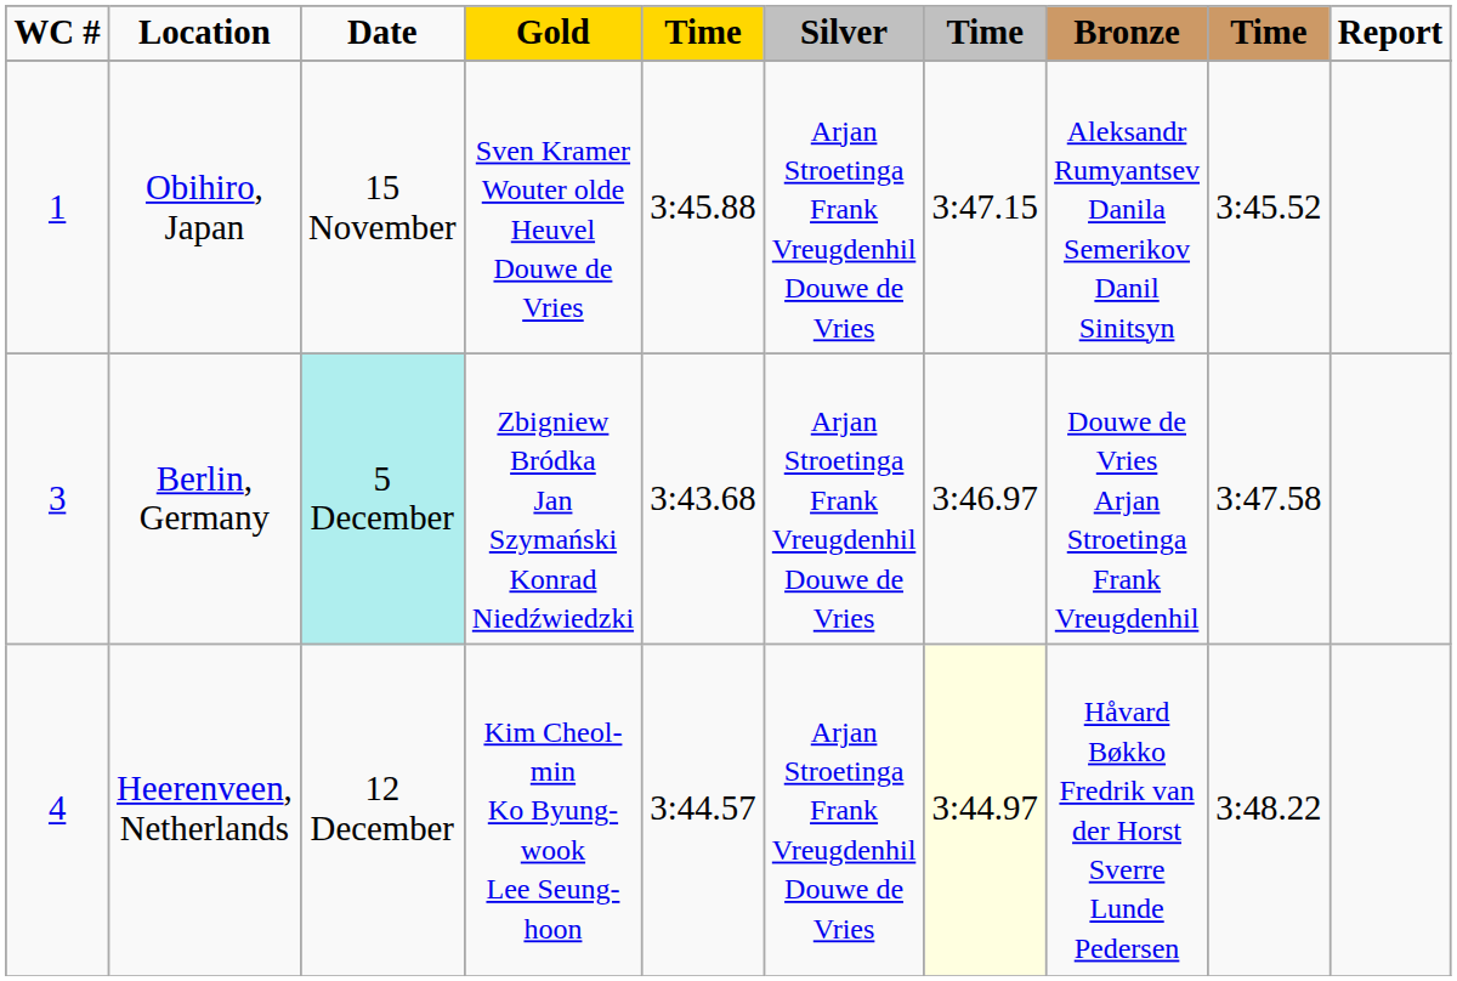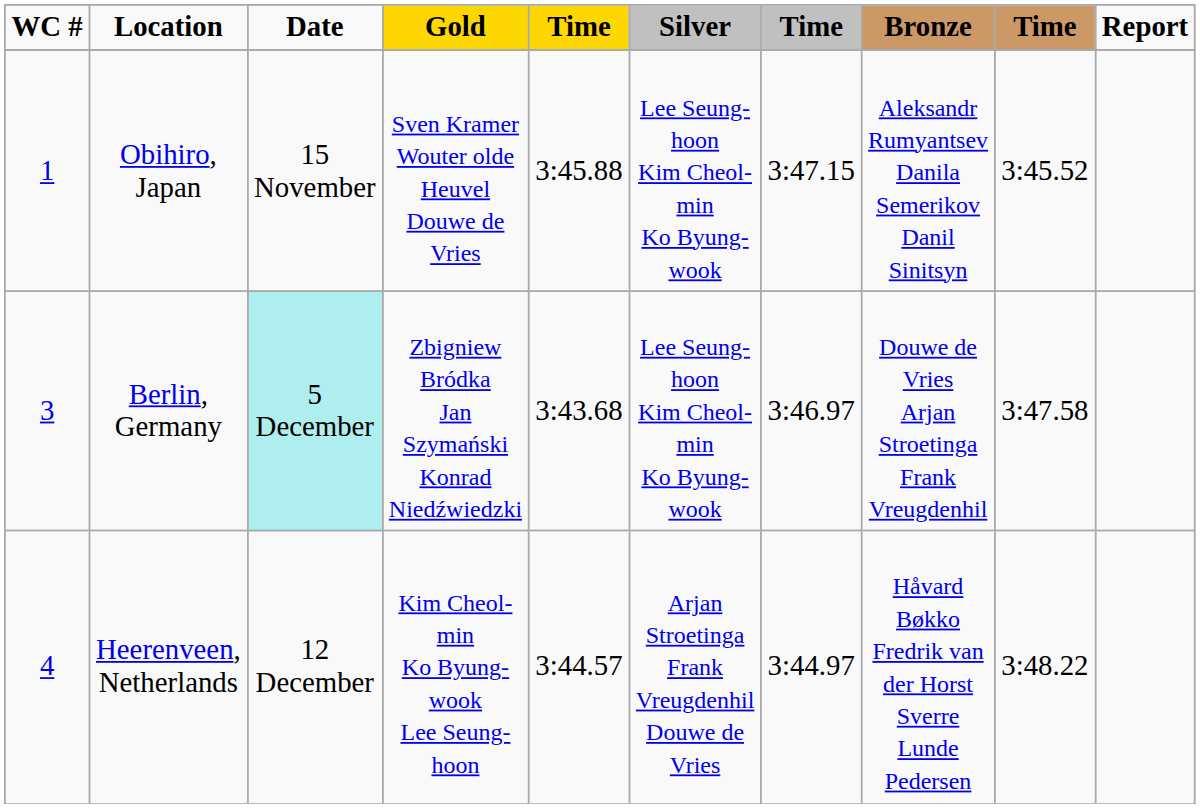Obihiro, Japan | Silver: Arjan Stroetinga Frank Vreugdenhil Douwe de Vries -> Lee Seung-hoon Kim Cheol-min Ko Byung-wook
Berlin, Germany | Silver: Arjan Stroetinga Frank Vreugdenhil Douwe de Vries -> Lee Seung-hoon Kim Cheol-min Ko Byung-wook
Heerenveen, Netherlands | column 7: lightyellow background -> no background
